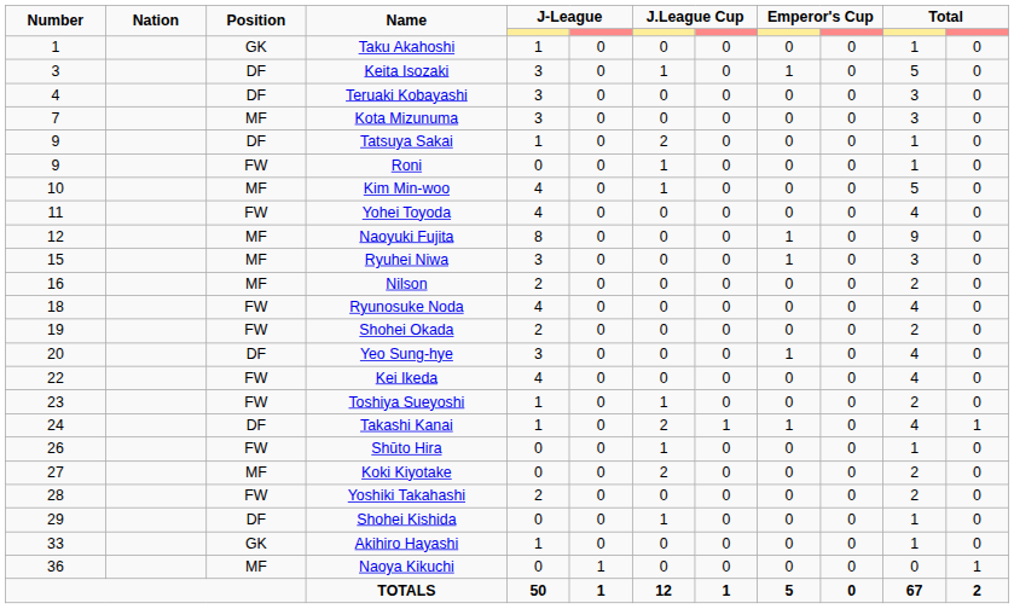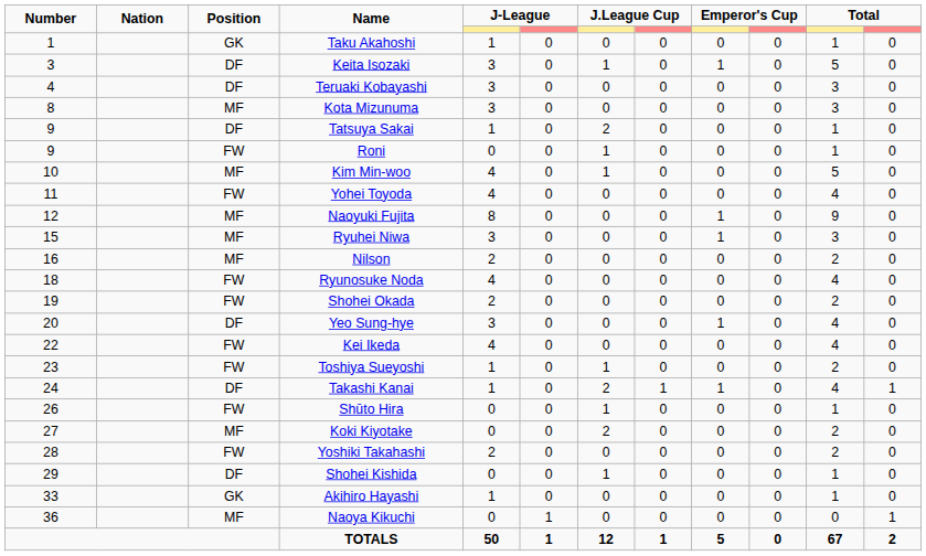Kota Mizunuma | Number: 7 -> 8
